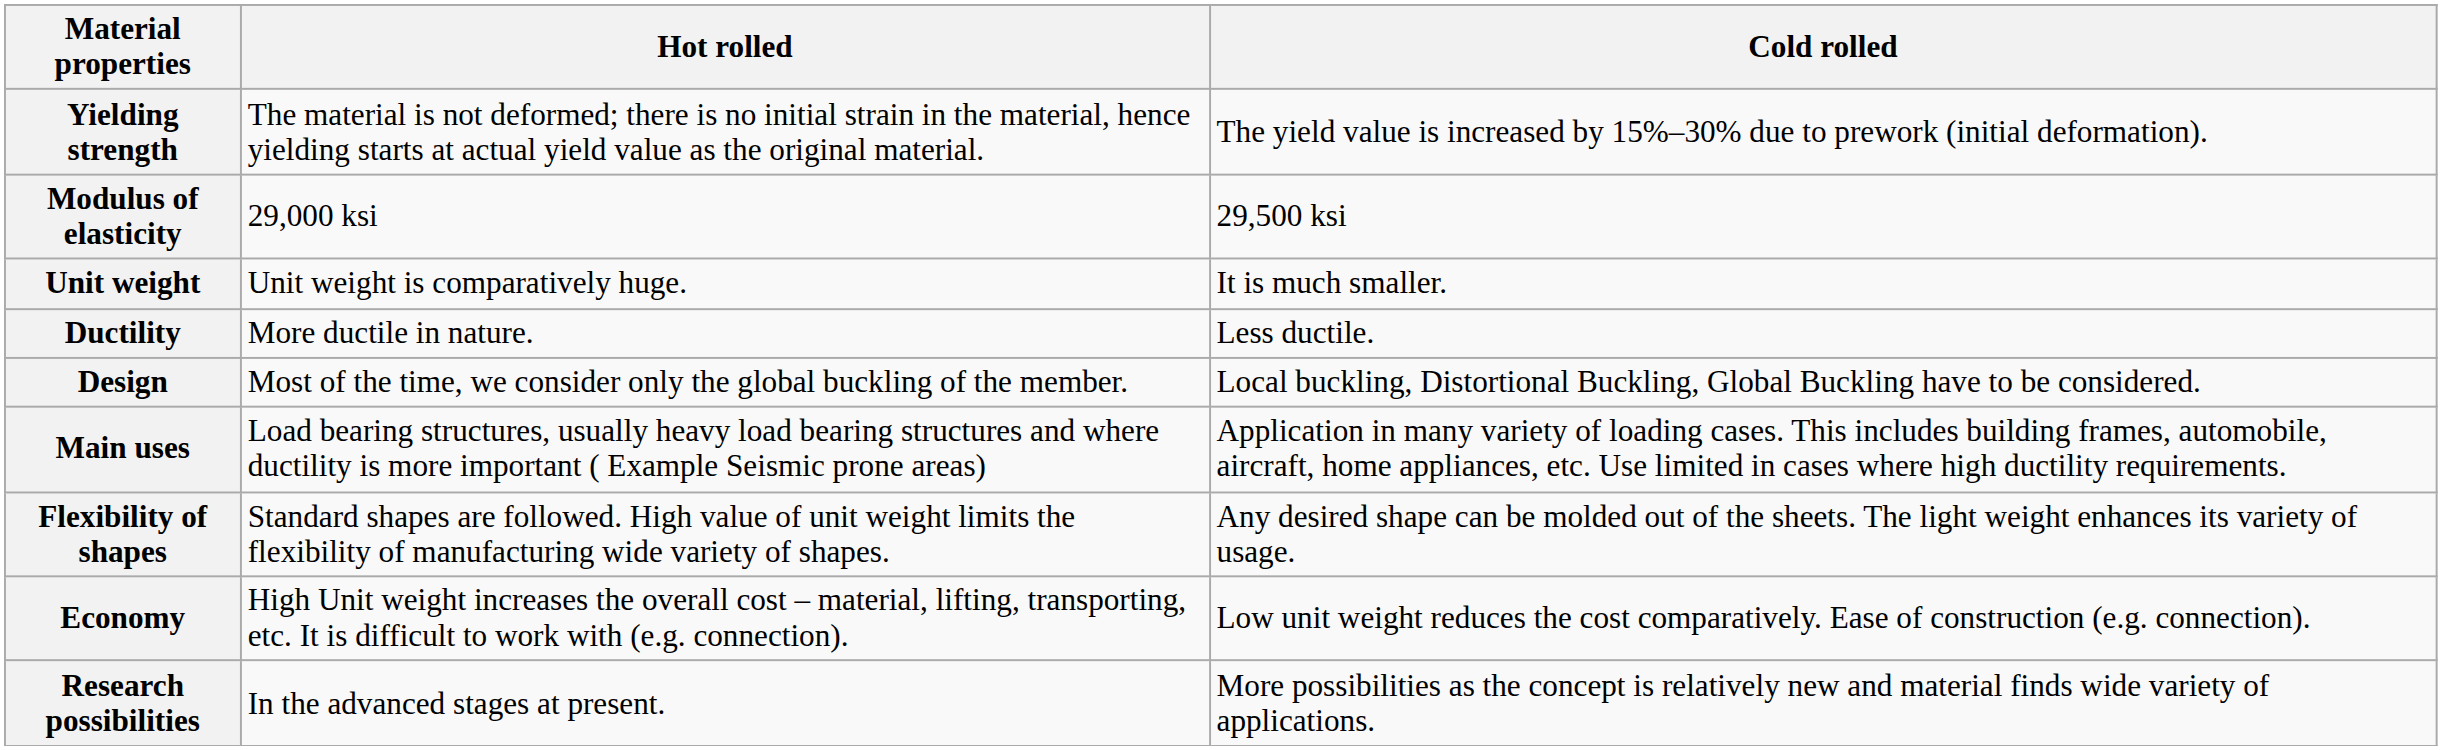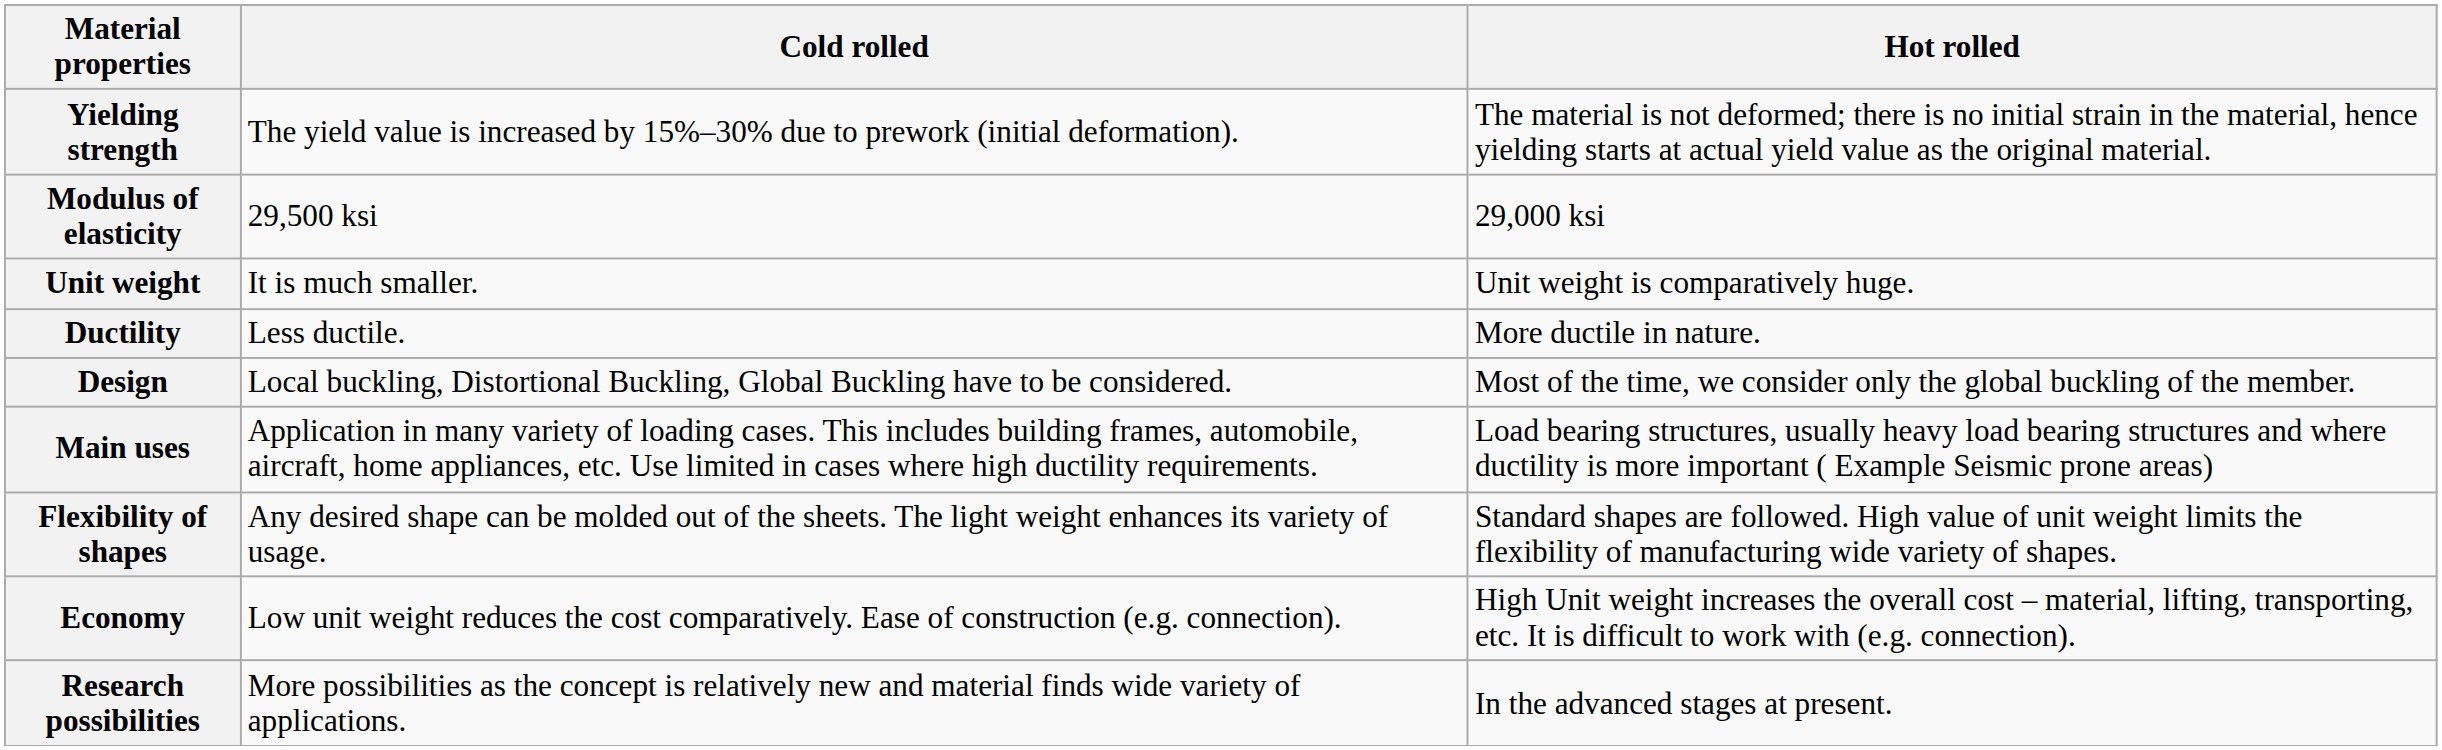columns swapped: Hot rolled <-> Cold rolled
